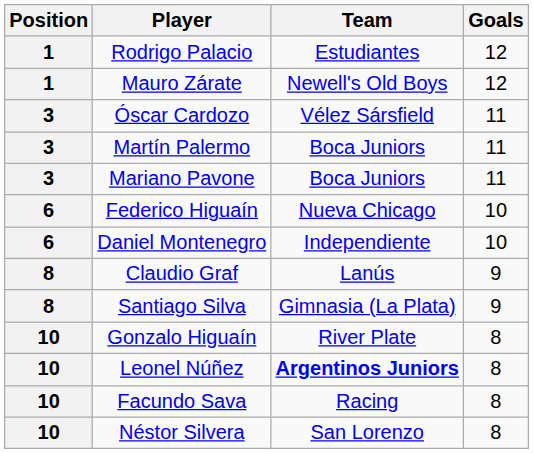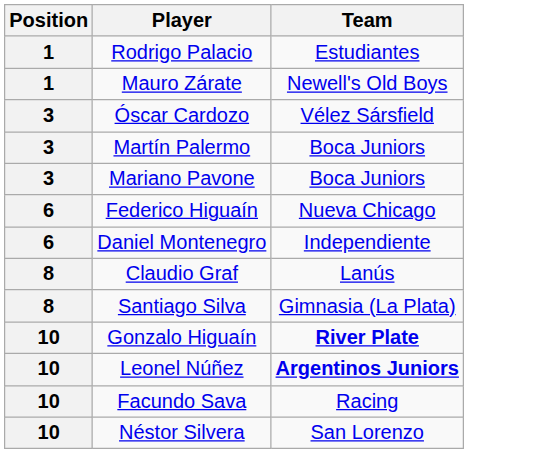- column: Goals | 12 | 12 | 11 | 11 | 11 | 10 | 10 | 9 | 9 | 8 | 8 | 8 | 8
Gonzalo Higuaín | Team: normal -> bold
